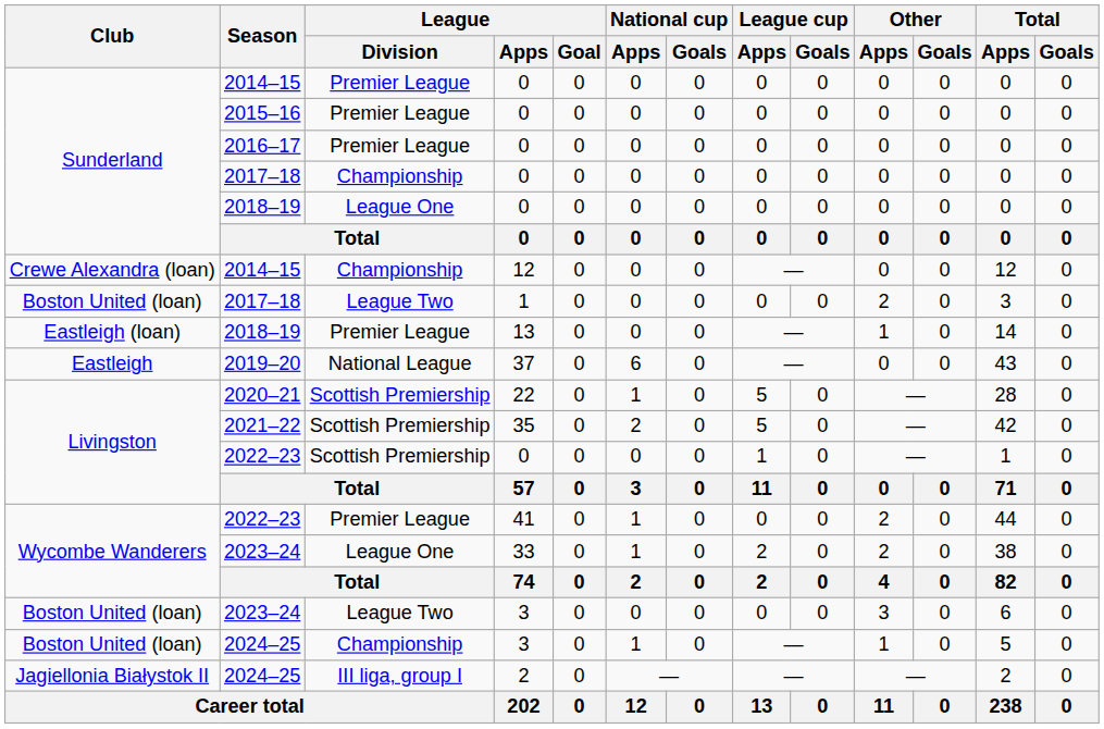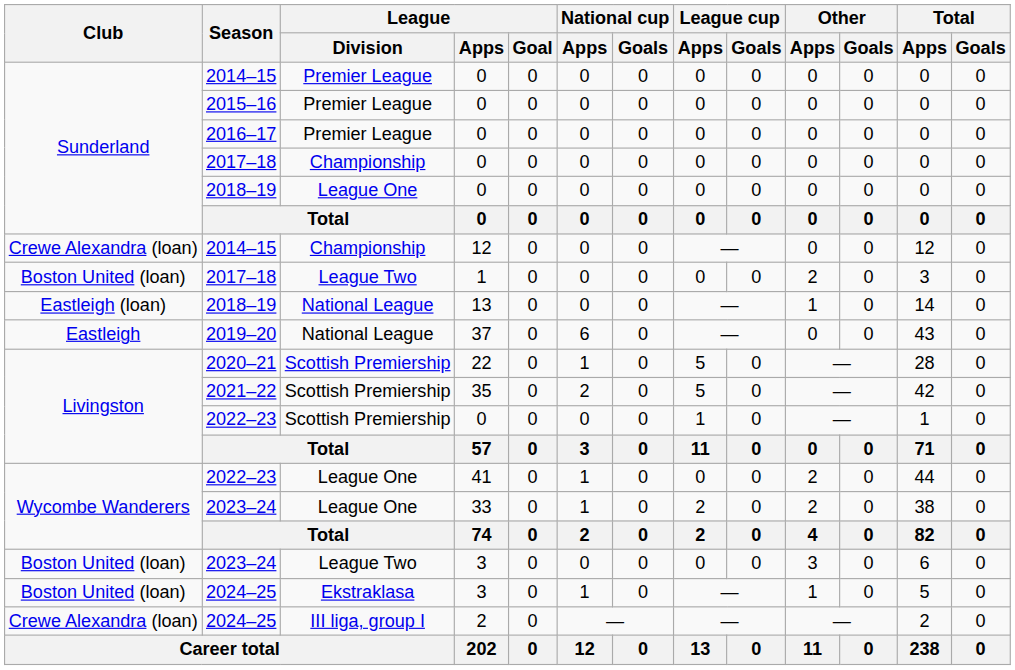2018–19 / 13 | League / Division: Premier League -> National League
2022–23 / 41 | League / Division: Premier League -> League One
2024–25 / 3 | League / Division: Championship -> Ekstraklasa
2024–25 / 2 | Club: Jagiellonia Białystok II -> Crewe Alexandra (loan)
